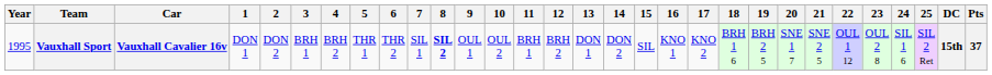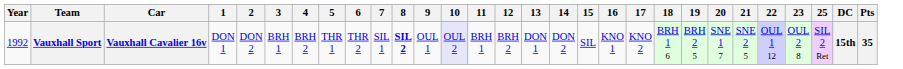- column: 24 | SIL 1 6
Vauxhall Sport | Year: 1995 -> 1992
Vauxhall Sport | 10: no background -> lavender background
Vauxhall Sport | Pts: 37 -> 35
